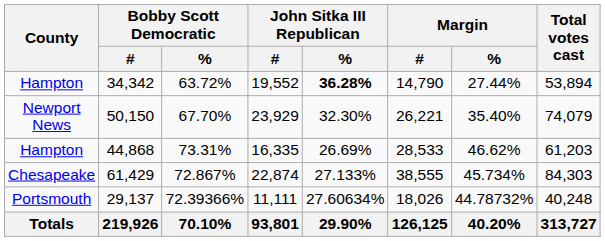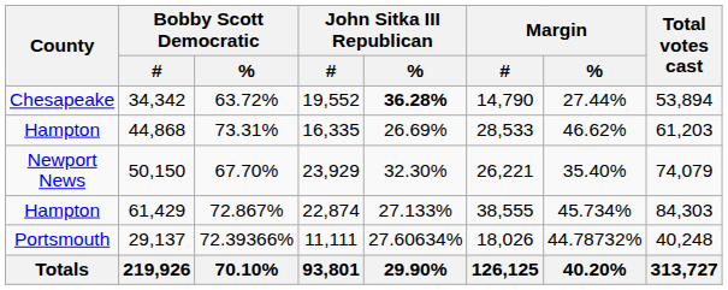34,342 | County: Hampton -> Chesapeake
rows swapped: 44,868 <-> 50,150
61,429 | County: Chesapeake -> Hampton
